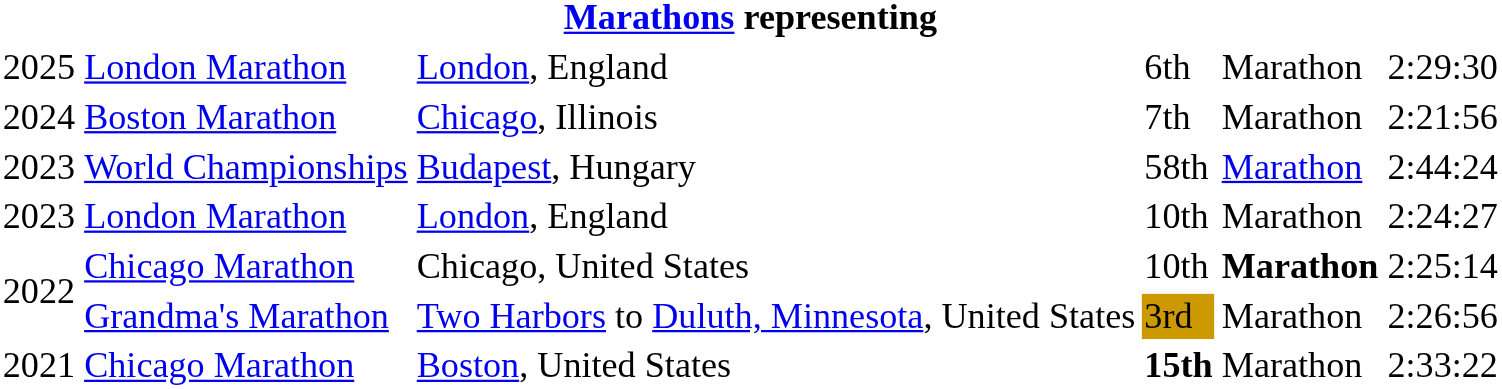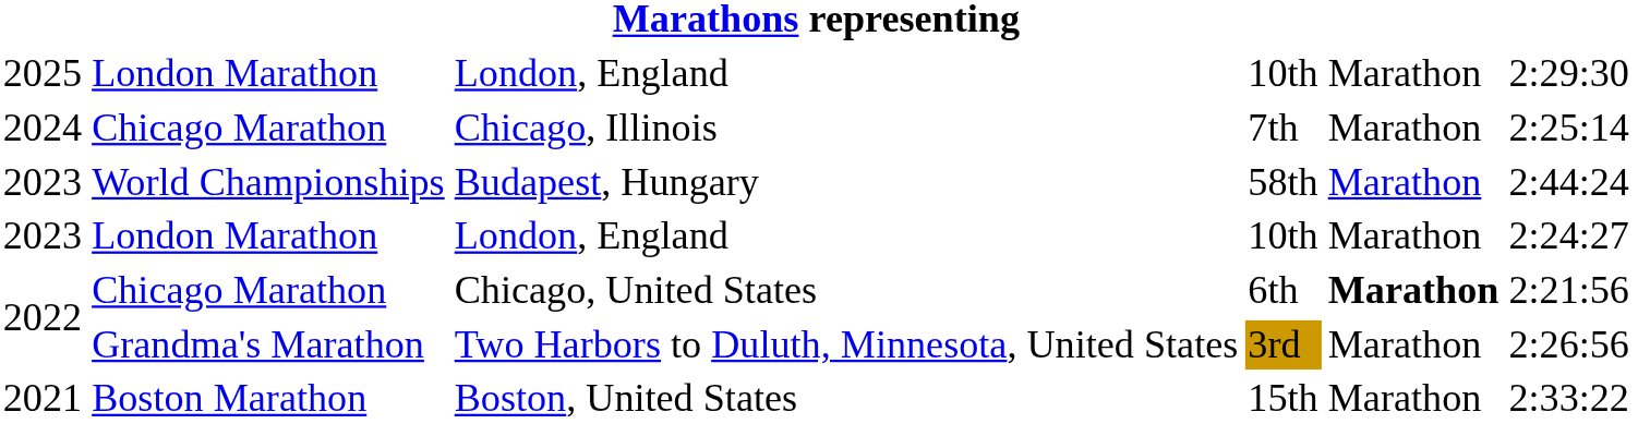2025 / London, England | column 4: 6th -> 10th
Chicago, Illinois | column 2: Boston Marathon -> Chicago Marathon
Chicago, Illinois | column 6: 2:21:56 -> 2:25:14
Chicago, United States | column 4: 10th -> 6th
Chicago, United States | column 6: 2:25:14 -> 2:21:56
Boston, United States | column 2: Chicago Marathon -> Boston Marathon
Boston, United States | column 4: bold -> normal
